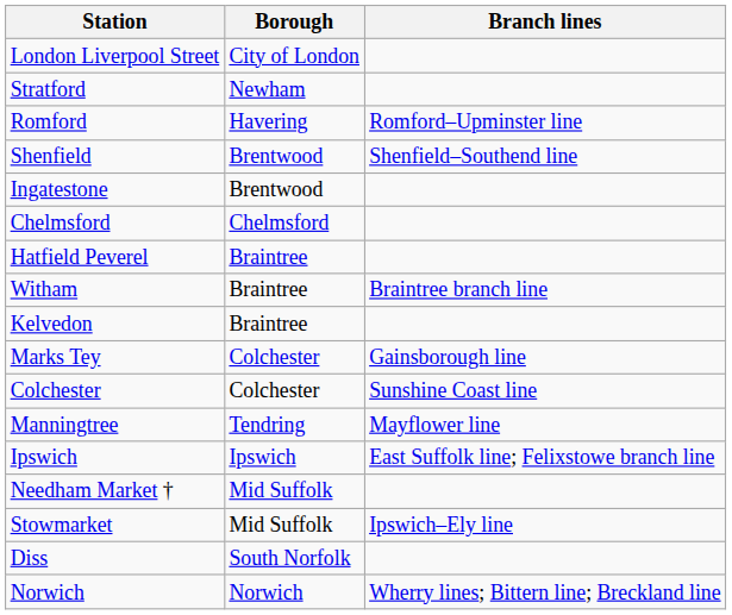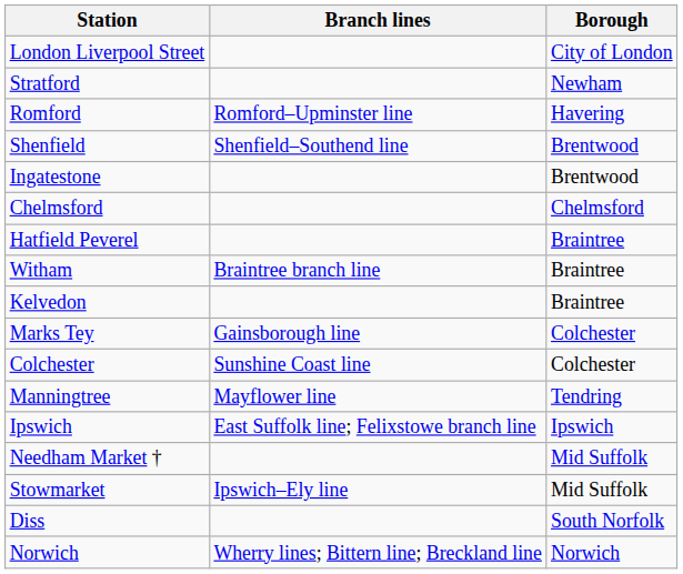columns swapped: Borough <-> Branch lines
